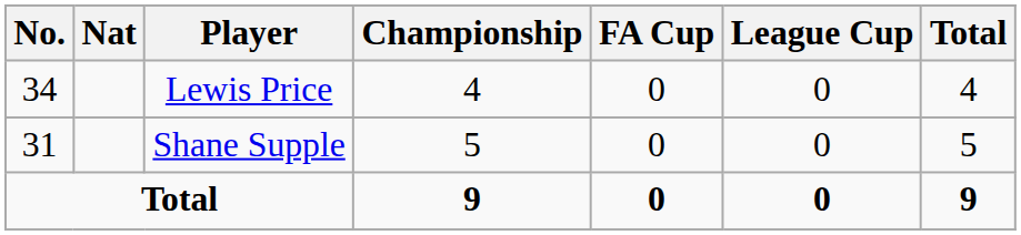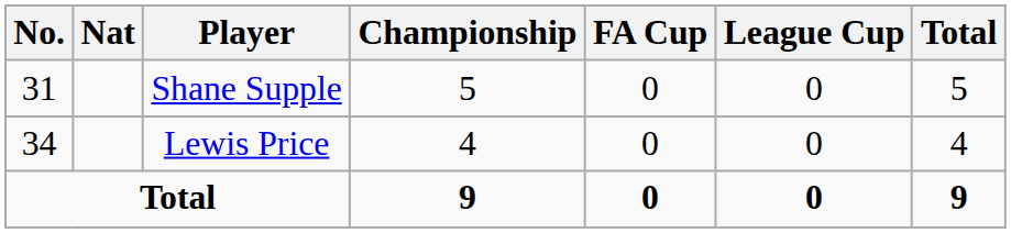rows swapped: Shane Supple <-> Lewis Price
